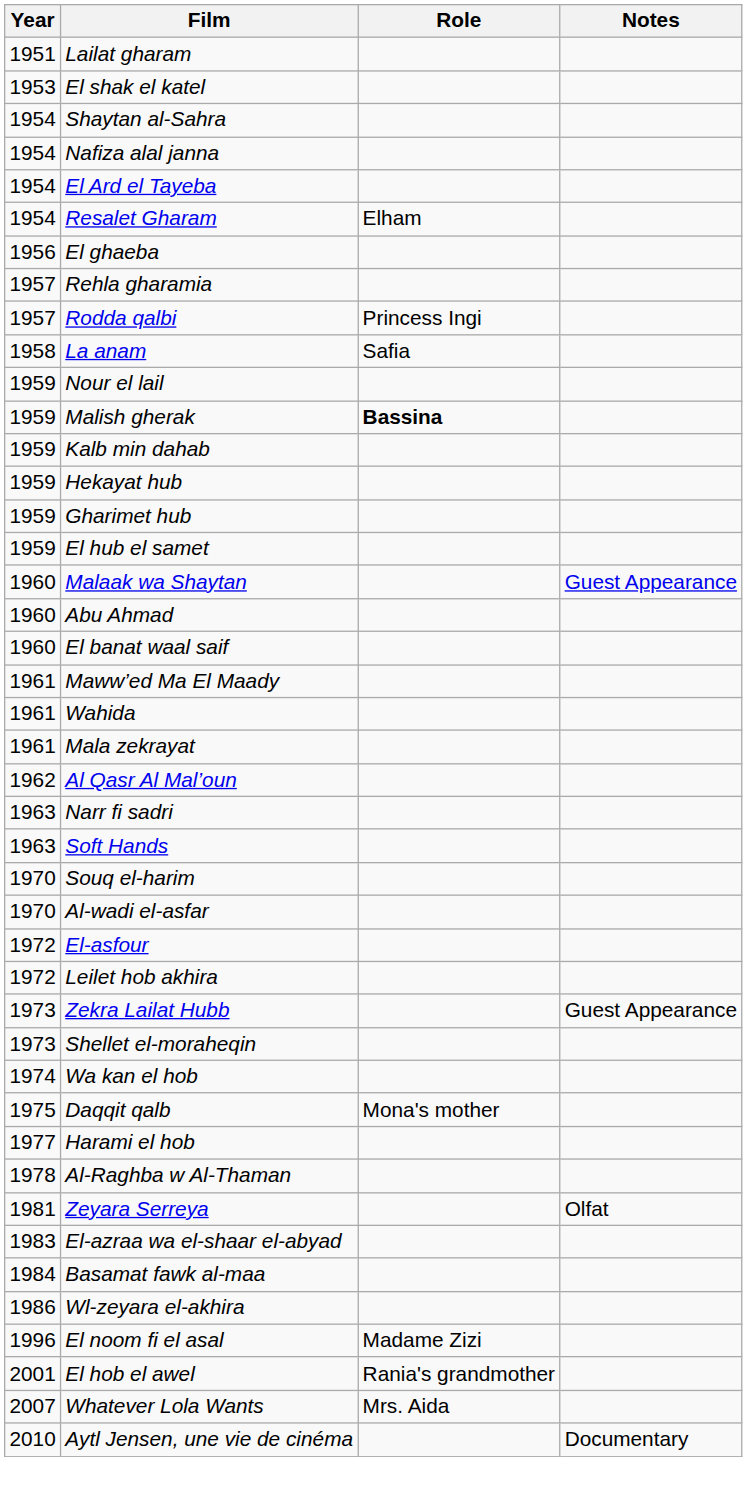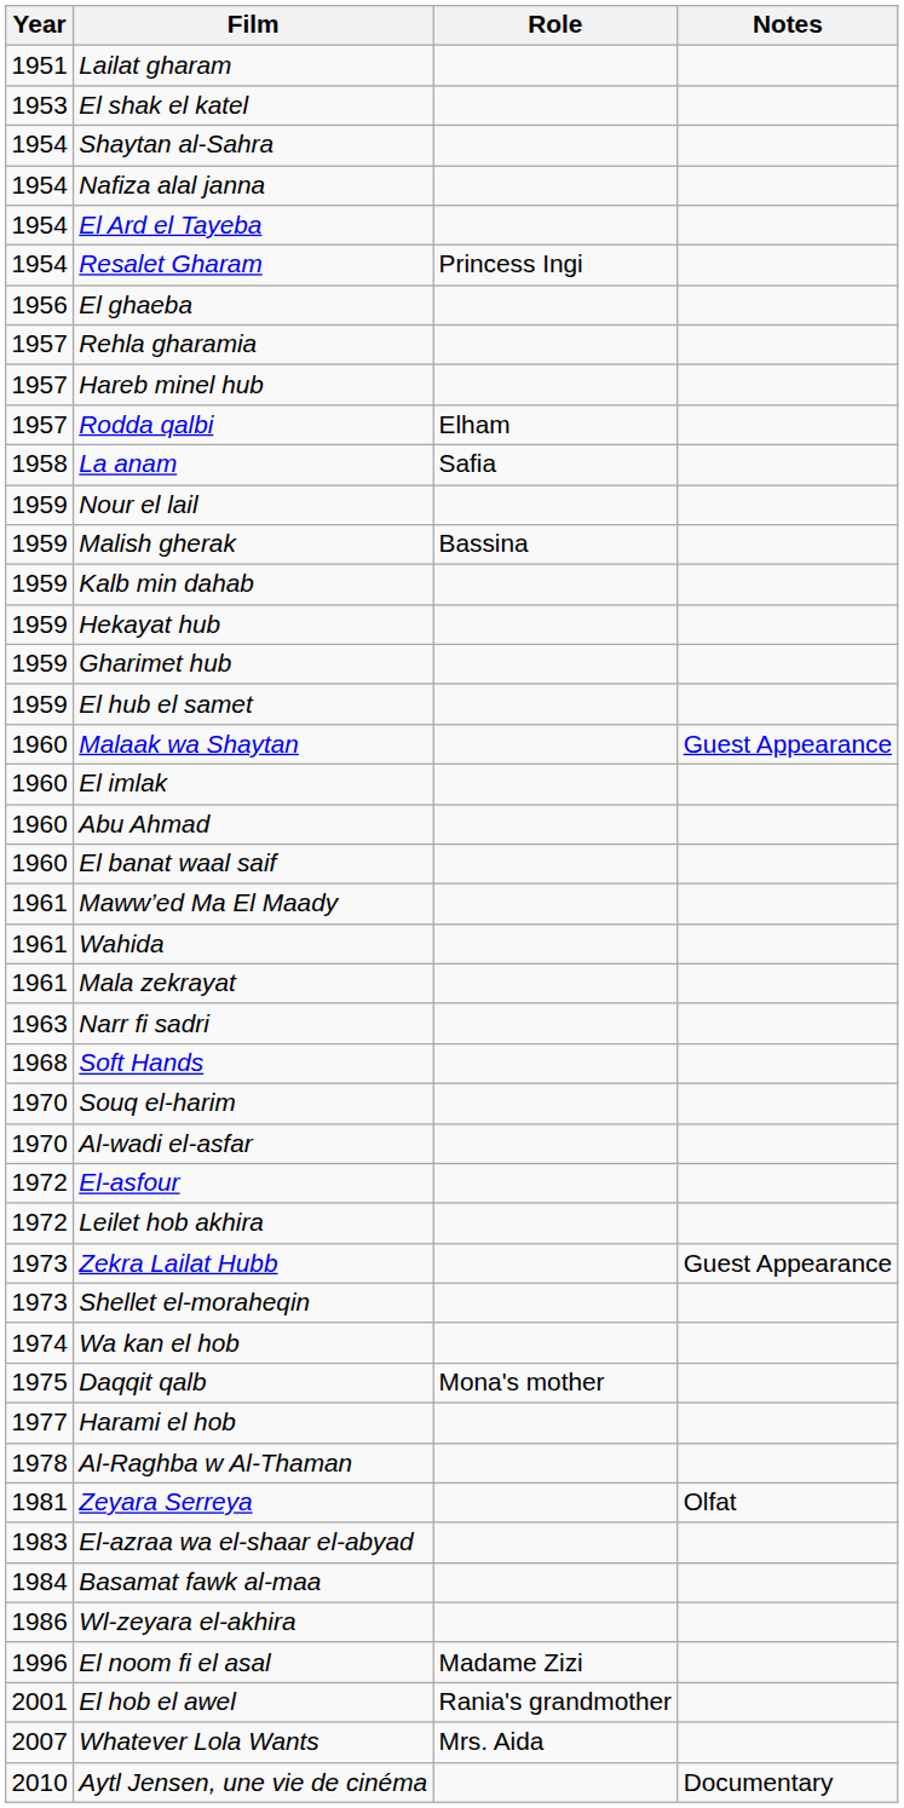Resalet Gharam | Role: Elham -> Princess Ingi
+ row: 1957 | Hareb minel hub
Rodda qalbi | Role: Princess Ingi -> Elham
Malish gherak | Role: bold -> normal
+ row: 1960 | El imlak
- row: 1962 | Al Qasr Al Mal’oun
Soft Hands | Year: 1963 -> 1968
